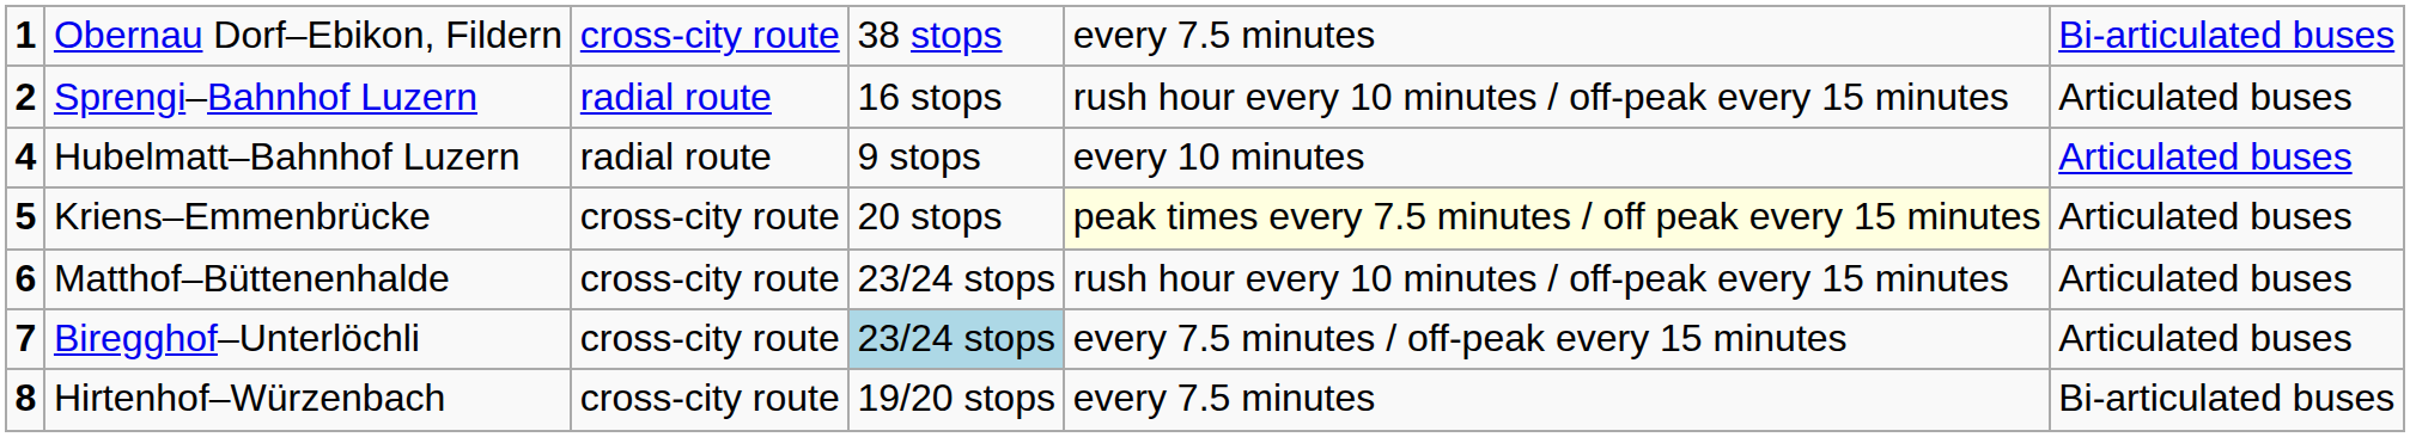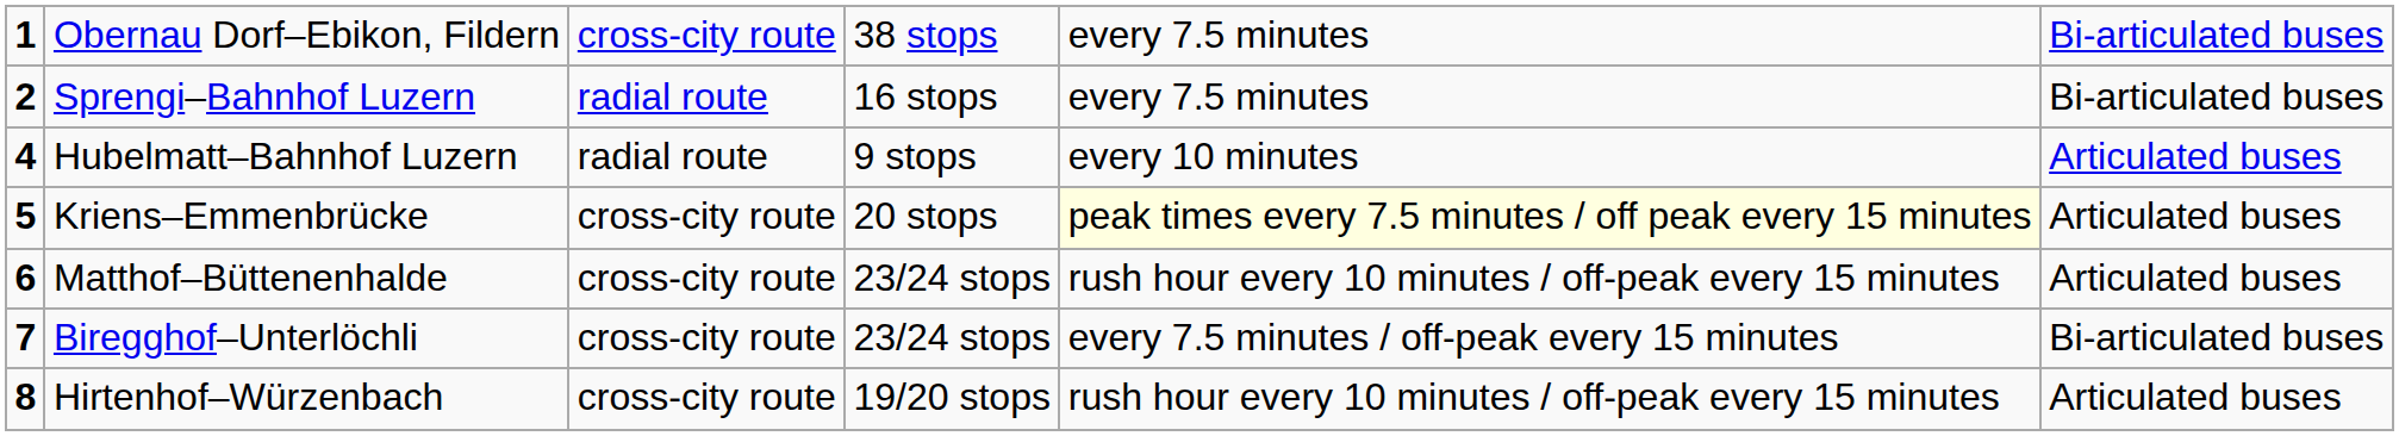Sprengi–Bahnhof Luzern | column 5: rush hour every 10 minutes / off-peak every 15 minutes -> every 7.5 minutes
Sprengi–Bahnhof Luzern | column 6: Articulated buses -> Bi-articulated buses
Biregghof–Unterlöchli | column 4: lightblue background -> no background
Biregghof–Unterlöchli | column 6: Articulated buses -> Bi-articulated buses
Hirtenhof–Würzenbach | column 5: every 7.5 minutes -> rush hour every 10 minutes / off-peak every 15 minutes
Hirtenhof–Würzenbach | column 6: Bi-articulated buses -> Articulated buses
